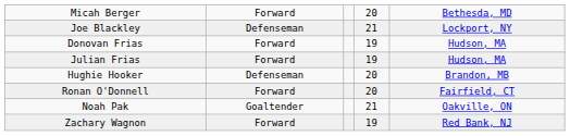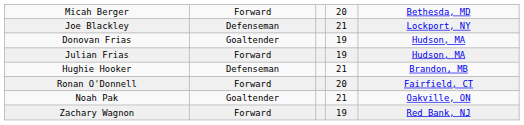Donovan Frias | column 2: Forward -> Goaltender
Hughie Hooker | column 4: 20 -> 21
